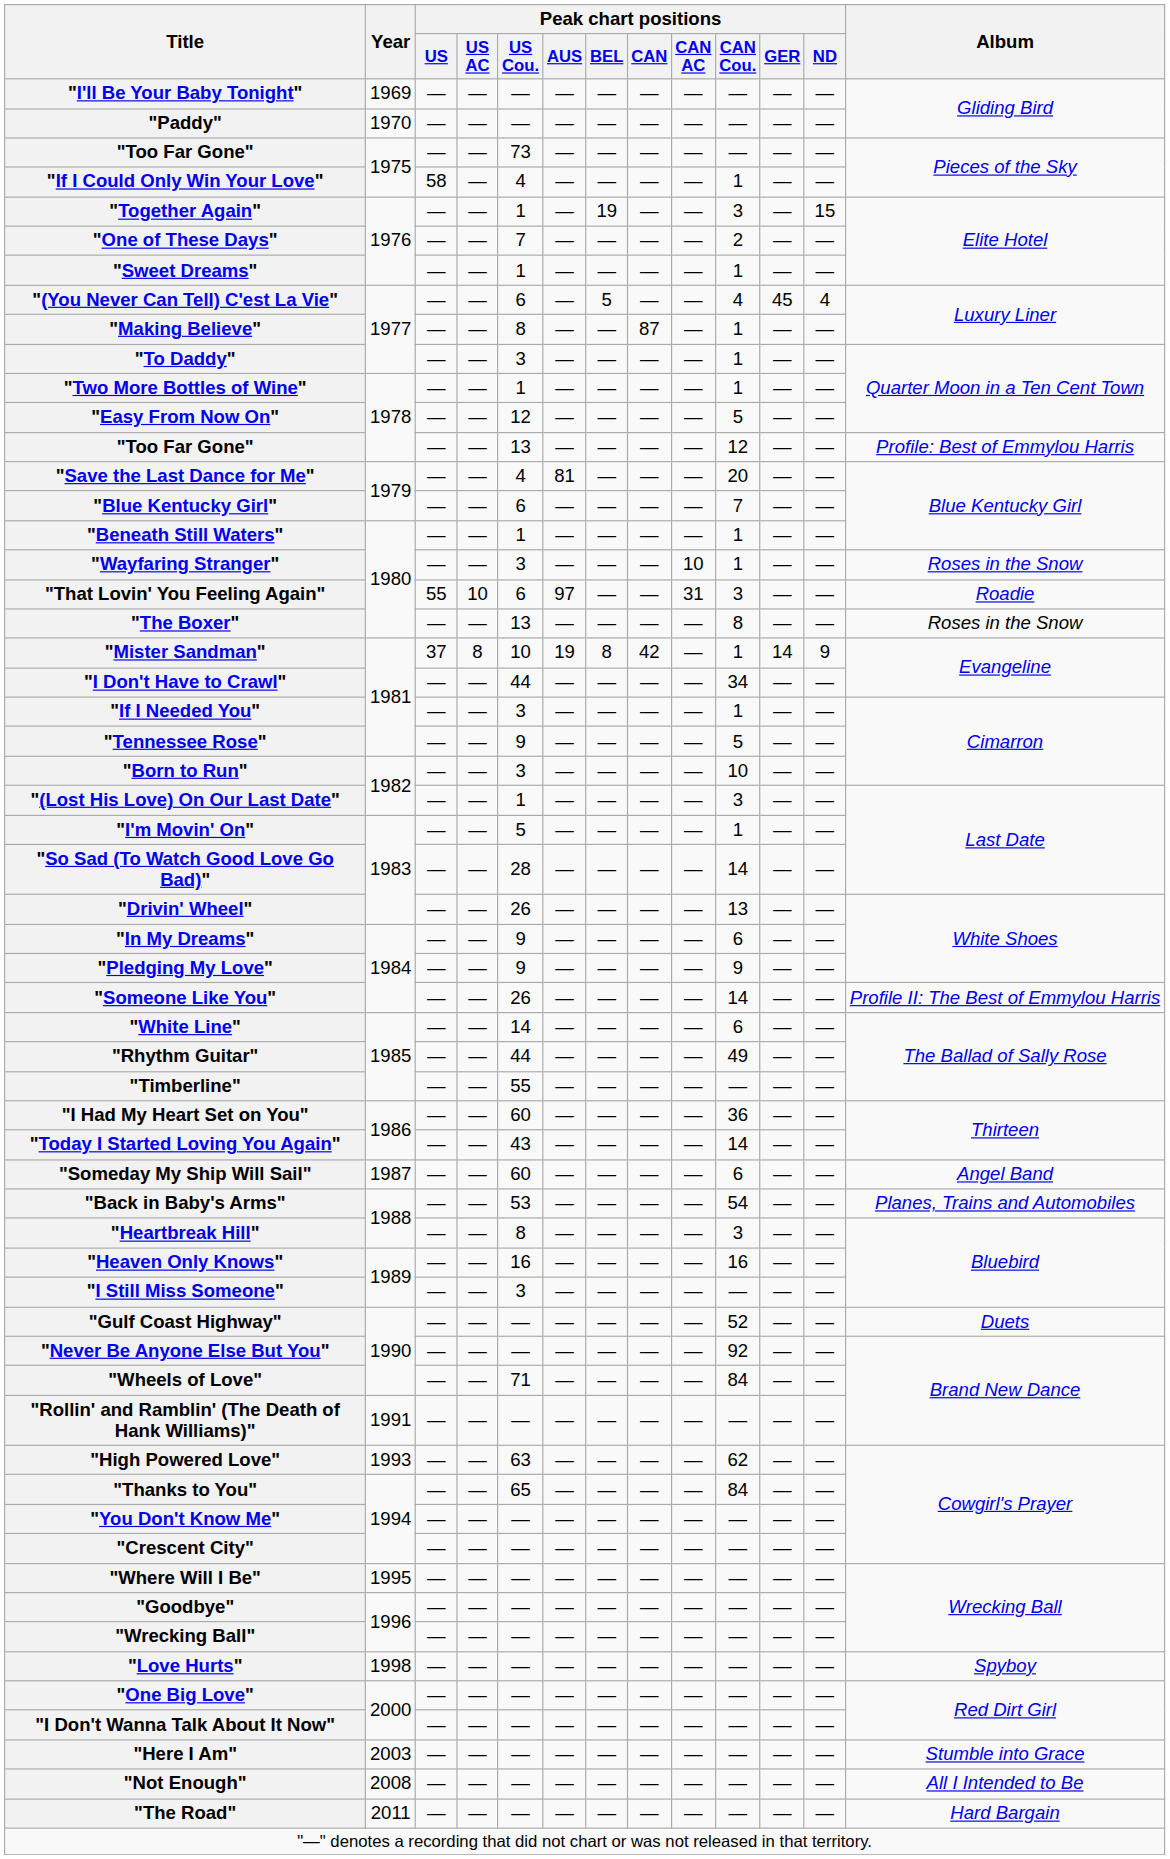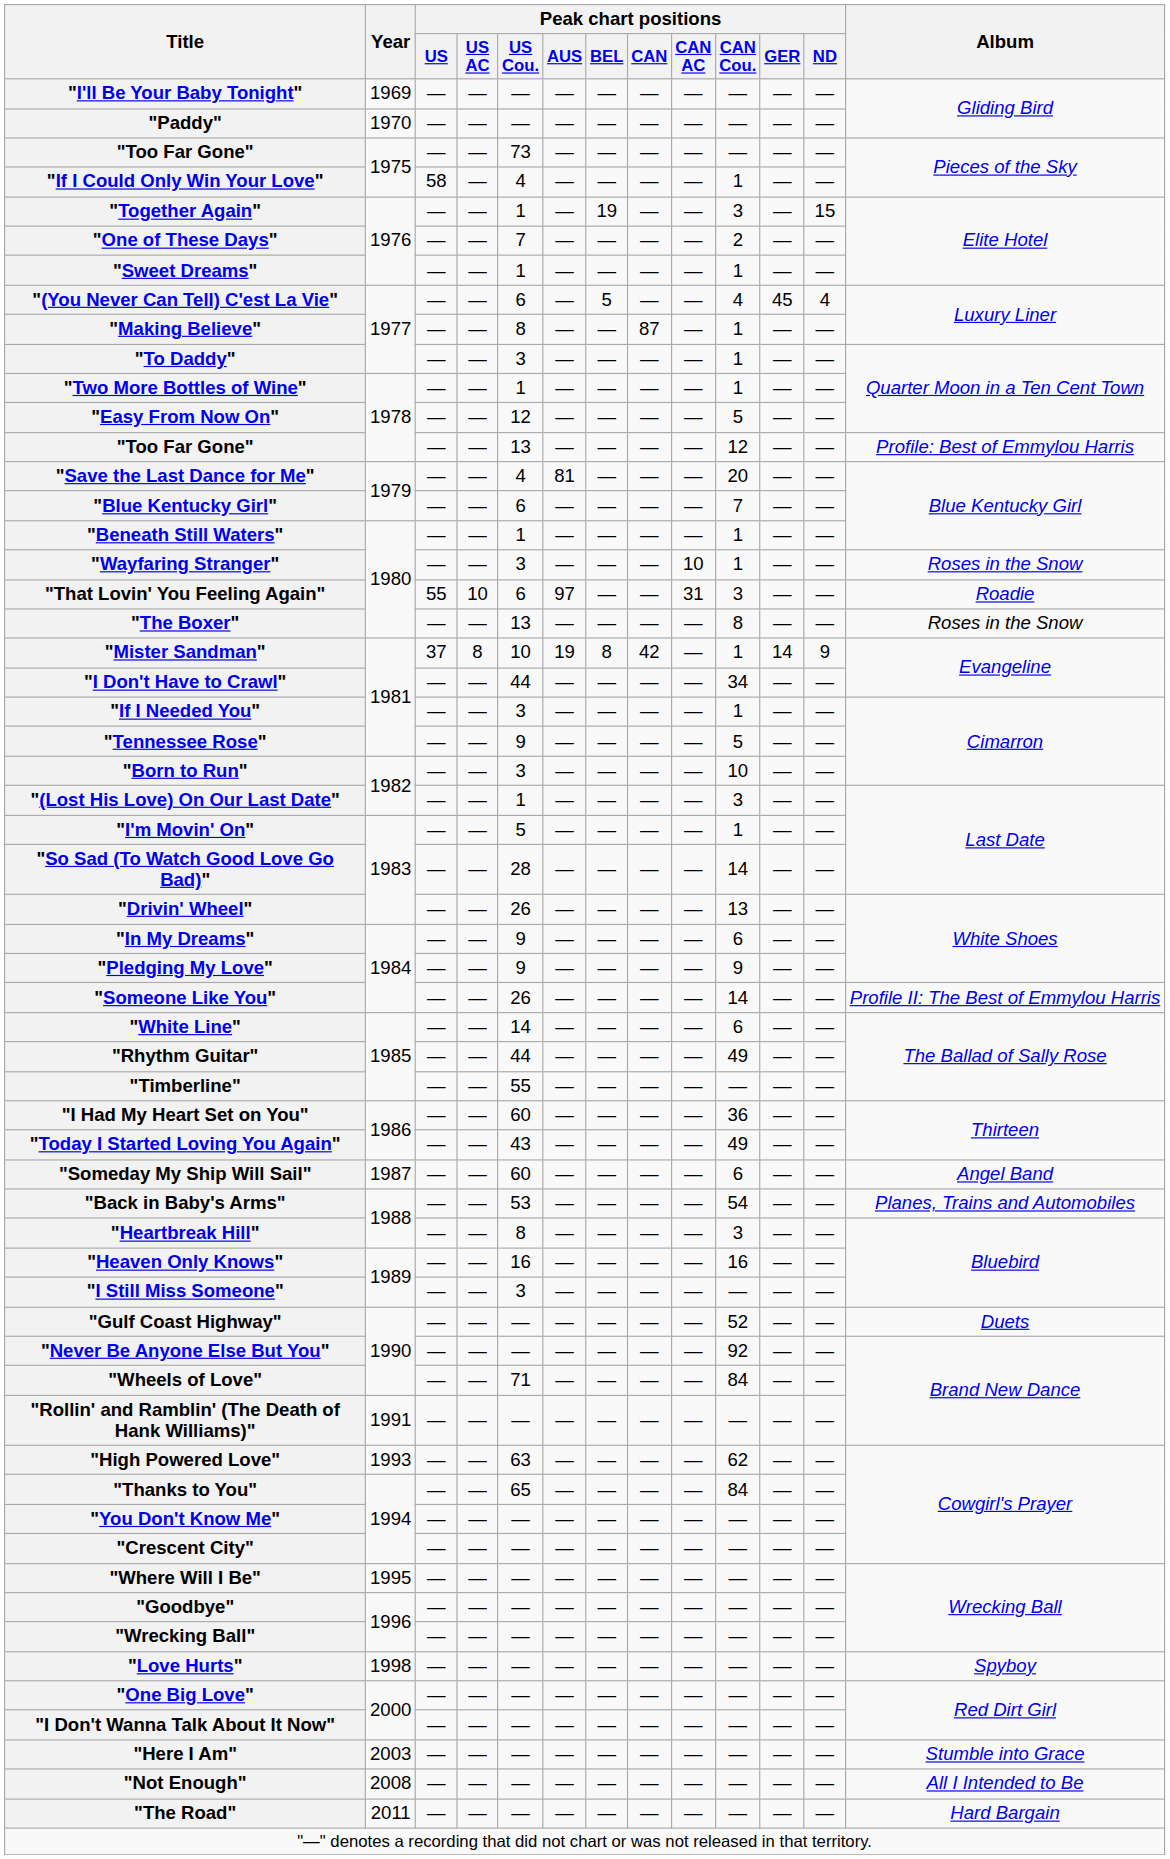"Today I Started Loving You Again" | Peak chart positions / CAN Cou.: 14 -> 49
